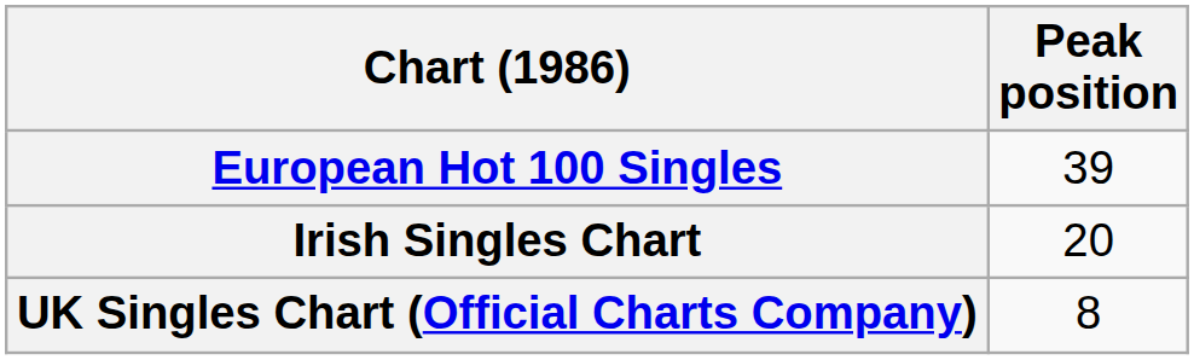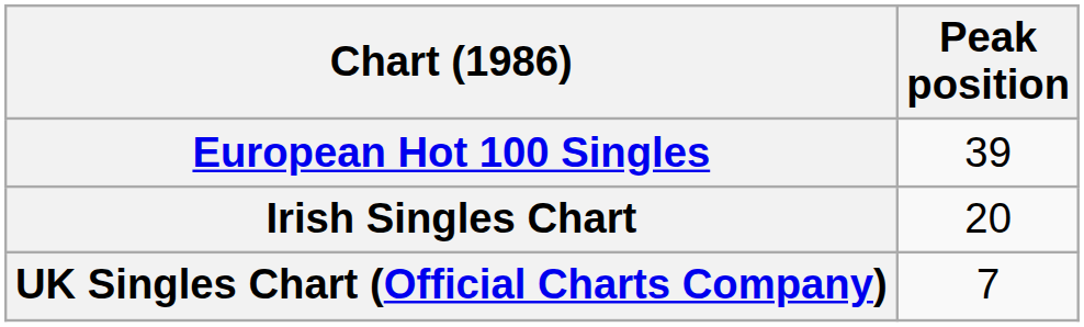UK Singles Chart (Official Charts Company) | Peak position: 8 -> 7
